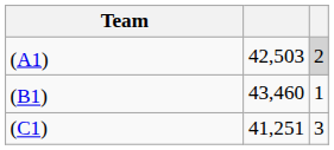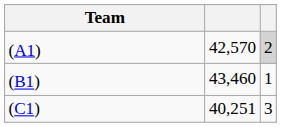(A1) | column 2: 42,503 -> 42,570
(C1) | column 2: 41,251 -> 40,251
